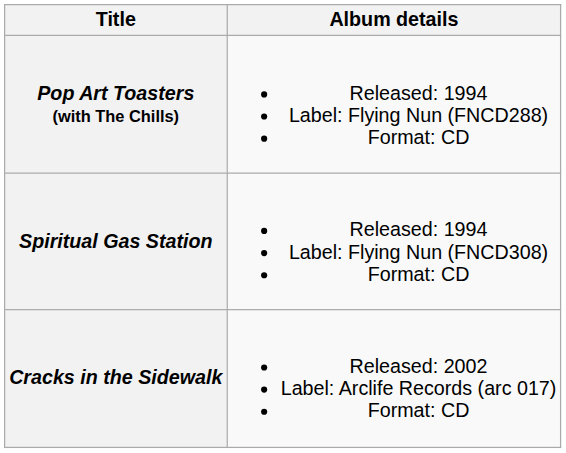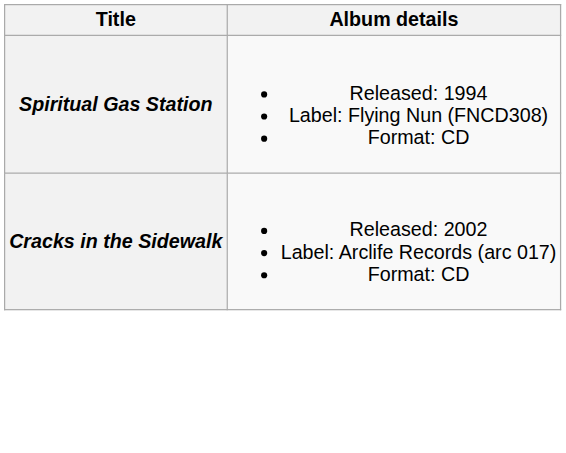- row: Pop Art Toasters (with The Chills) | Released: 1994 Label: Flying Nun (FNCD288) Format: CD
